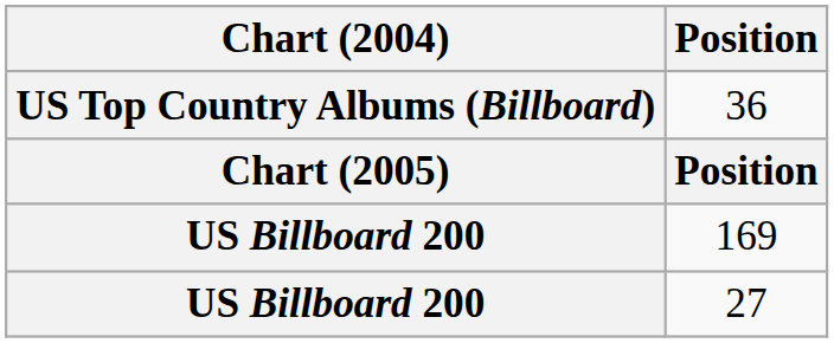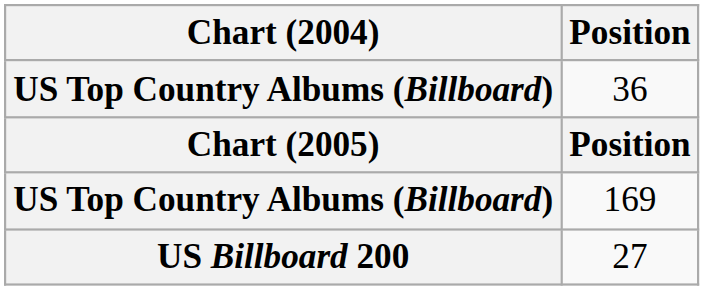169 | Chart (2004): US Billboard 200 -> US Top Country Albums (Billboard)
